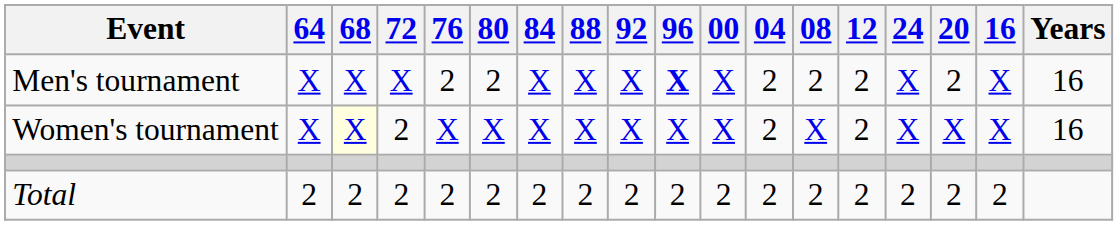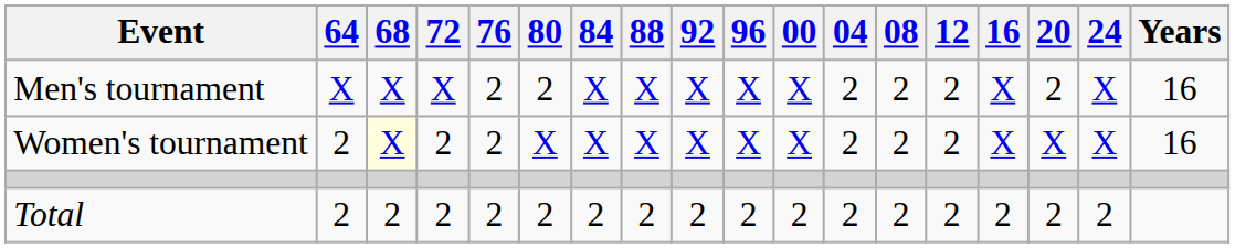columns swapped: 16 <-> 24
Men's tournament | 96: bold -> normal
Women's tournament | 64: X -> 2
Women's tournament | 76: X -> 2
Women's tournament | 08: X -> 2
